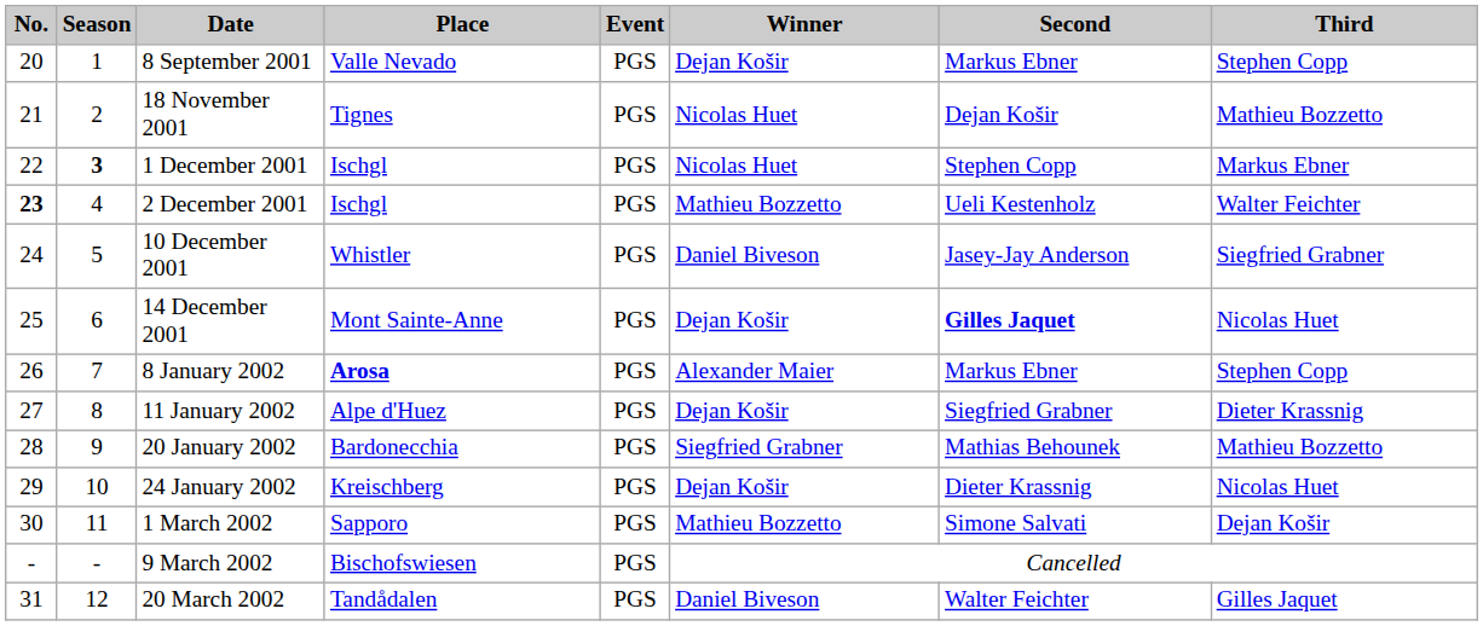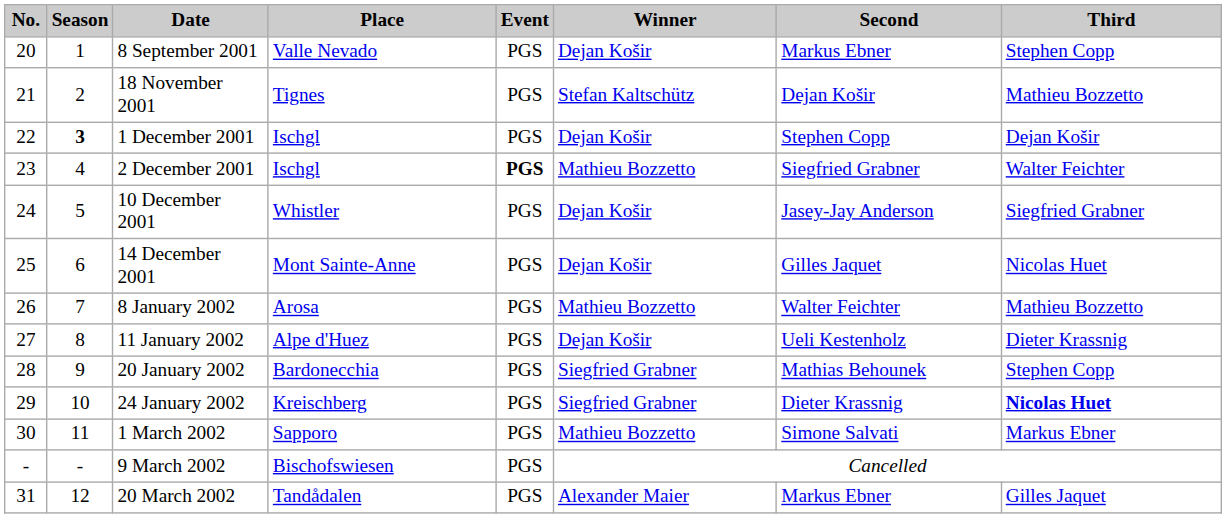18 November 2001 | Winner: Nicolas Huet -> Stefan Kaltschütz
1 December 2001 | Winner: Nicolas Huet -> Dejan Košir
1 December 2001 | Third: Markus Ebner -> Dejan Košir
2 December 2001 | No.: bold -> normal
2 December 2001 | Event: normal -> bold
2 December 2001 | Second: Ueli Kestenholz -> Siegfried Grabner
10 December 2001 | Winner: Daniel Biveson -> Dejan Košir
14 December 2001 | Second: bold -> normal
8 January 2002 | Place: bold -> normal
8 January 2002 | Winner: Alexander Maier -> Mathieu Bozzetto
8 January 2002 | Second: Markus Ebner -> Walter Feichter
8 January 2002 | Third: Stephen Copp -> Mathieu Bozzetto
11 January 2002 | Second: Siegfried Grabner -> Ueli Kestenholz
20 January 2002 | Third: Mathieu Bozzetto -> Stephen Copp
24 January 2002 | Winner: Dejan Košir -> Siegfried Grabner
24 January 2002 | Third: normal -> bold
1 March 2002 | Third: Dejan Košir -> Markus Ebner
20 March 2002 | Winner: Daniel Biveson -> Alexander Maier
20 March 2002 | Second: Walter Feichter -> Markus Ebner
